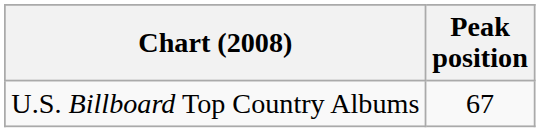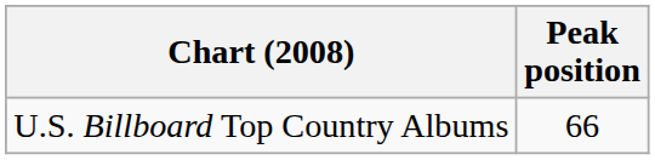U.S. Billboard Top Country Albums | Peak position: 67 -> 66
